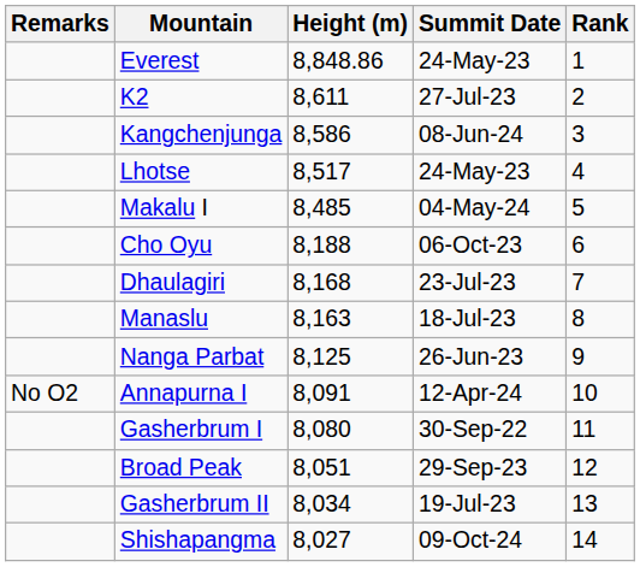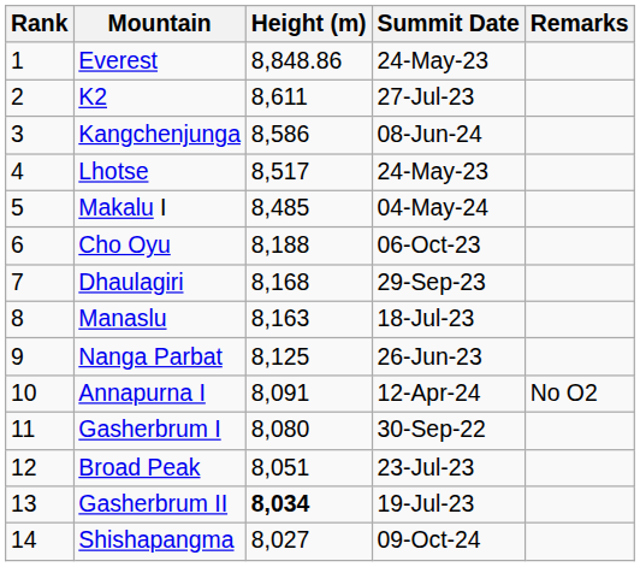columns swapped: Rank <-> Remarks
Dhaulagiri | Summit Date: 23-Jul-23 -> 29-Sep-23
Broad Peak | Summit Date: 29-Sep-23 -> 23-Jul-23
Gasherbrum II | Height (m): normal -> bold
